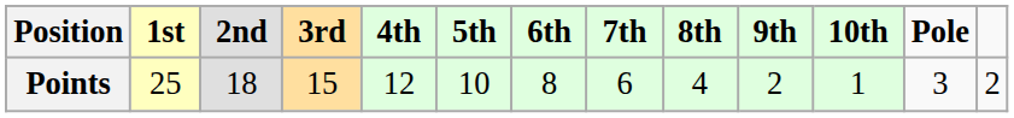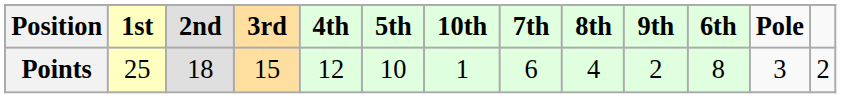columns swapped: 6th <-> 10th
